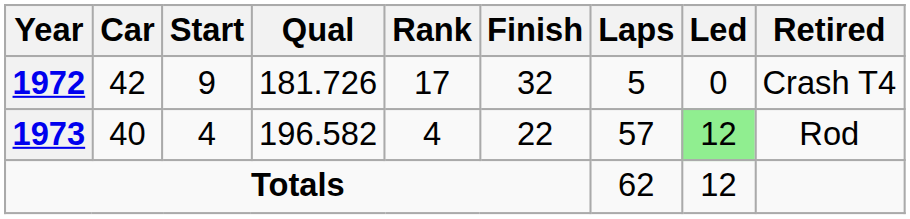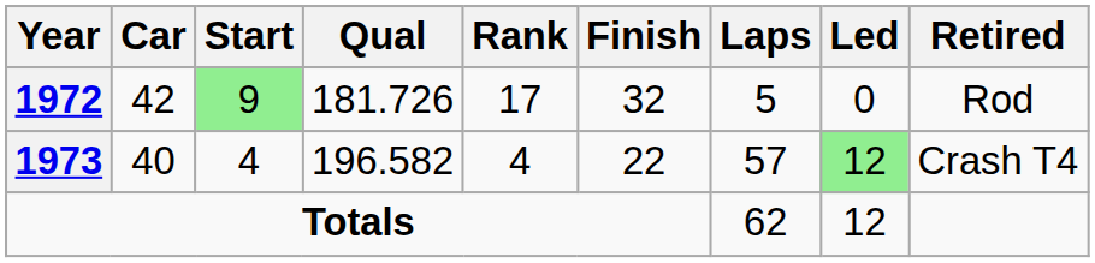1972 | Start: no background -> lightgreen background
1972 | Retired: Crash T4 -> Rod
1973 | Retired: Rod -> Crash T4
